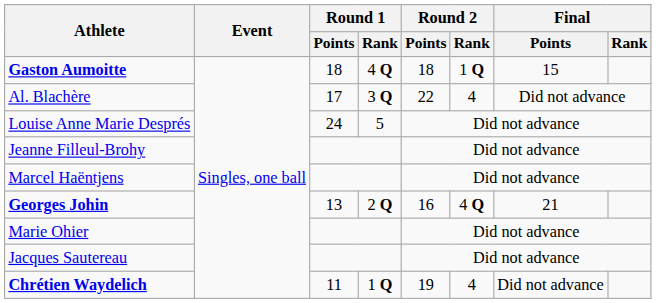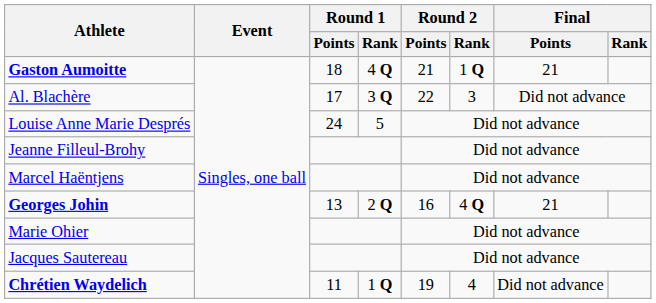Gaston Aumoitte | Round 2 / Points: 18 -> 21
Gaston Aumoitte | Final / Points: 15 -> 21
Al. Blachère | Round 2 / Rank: 4 -> 3
